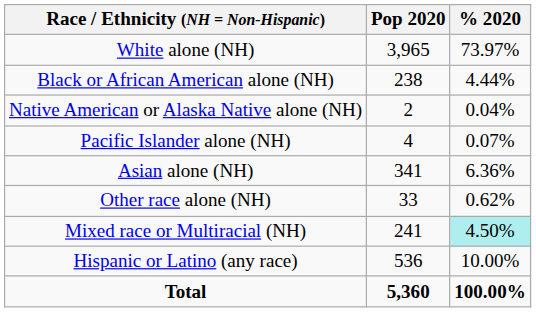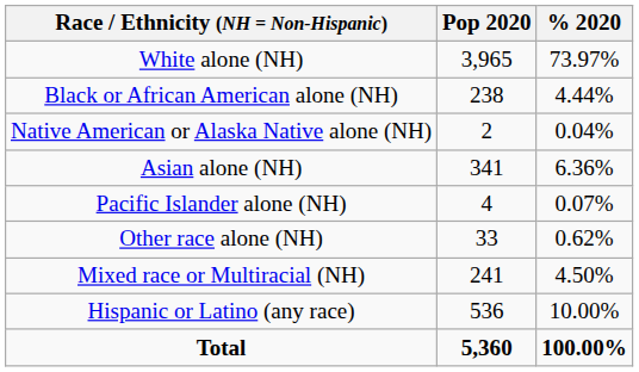rows swapped: Asian alone (NH) <-> Pacific Islander alone (NH)
Mixed race or Multiracial (NH) | % 2020: paleturquoise background -> no background
